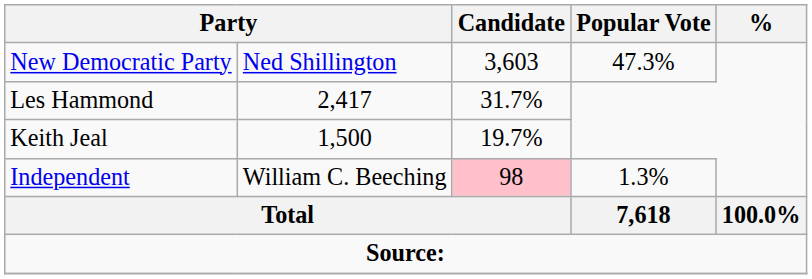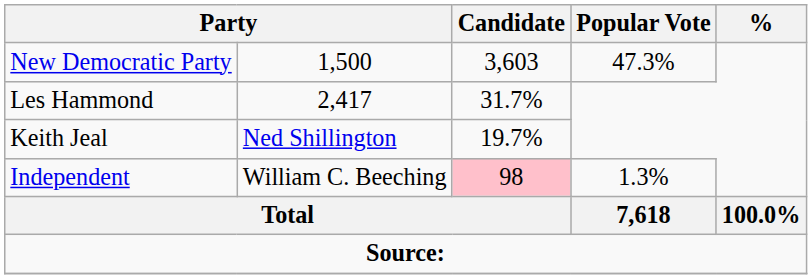New Democratic Party | column 2: Ned Shillington -> 1,500
Keith Jeal | column 2: 1,500 -> Ned Shillington
